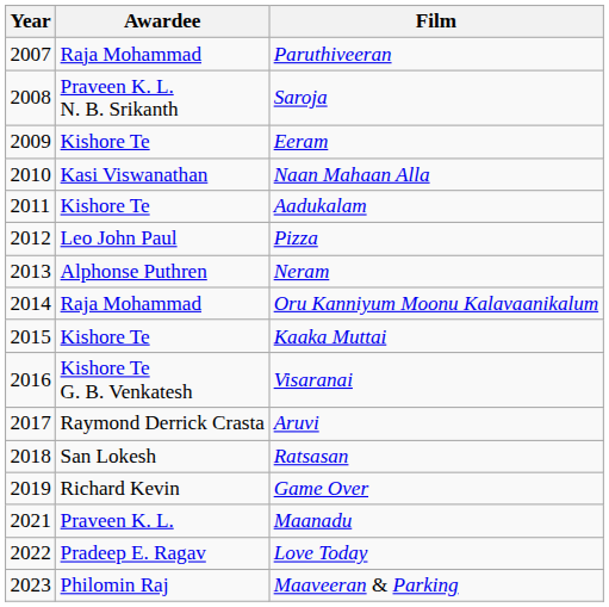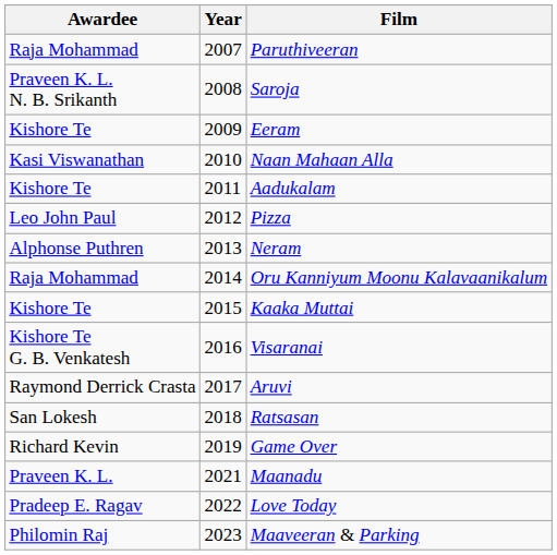columns swapped: Year <-> Awardee
